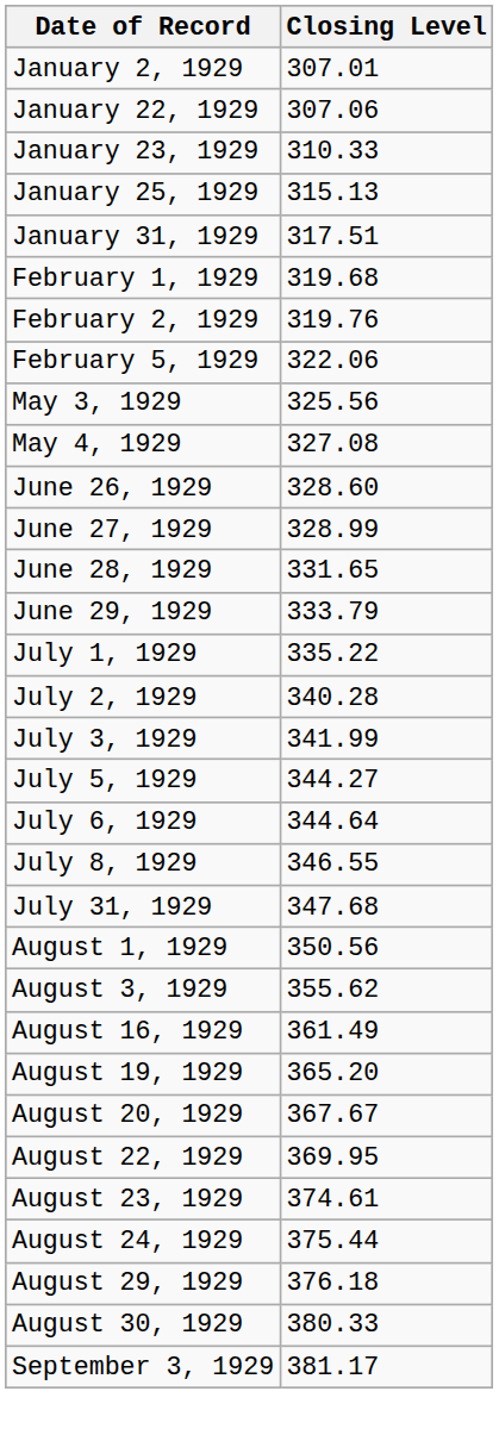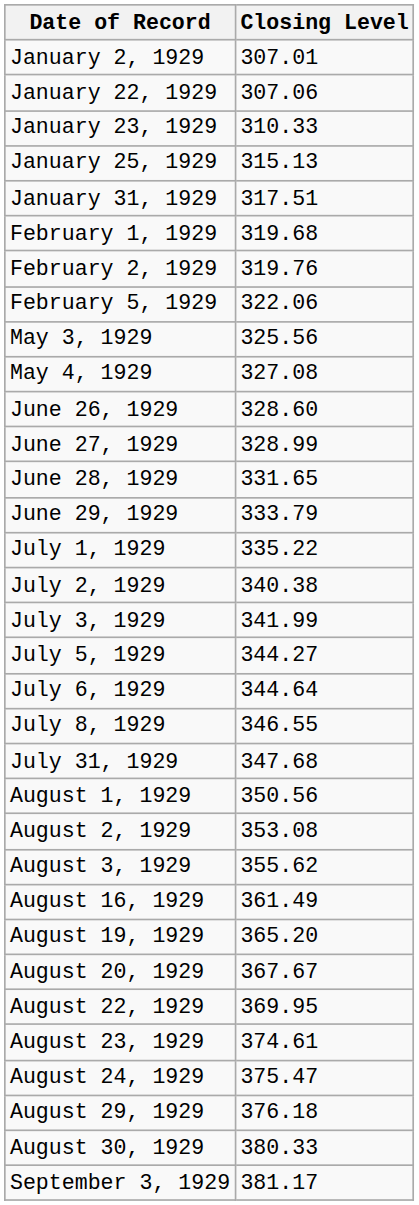July 2, 1929 | Closing Level: 340.28 -> 340.38
+ row: August 2, 1929 | 353.08
August 24, 1929 | Closing Level: 375.44 -> 375.47
